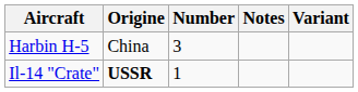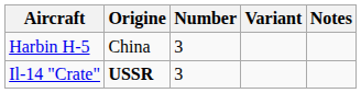columns swapped: Variant <-> Notes
Il-14 "Crate" | Number: 1 -> 3
